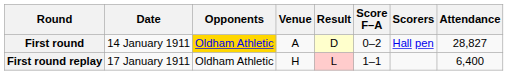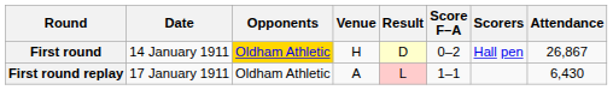First round | Venue: A -> H
First round | Attendance: 28,827 -> 26,867
First round replay | Venue: H -> A
First round replay | Attendance: 6,400 -> 6,430
